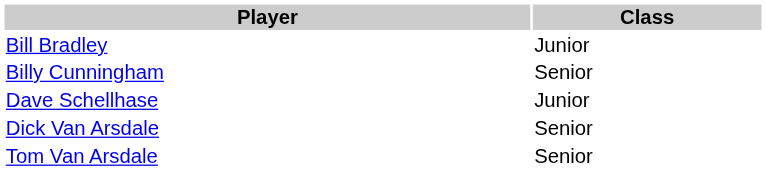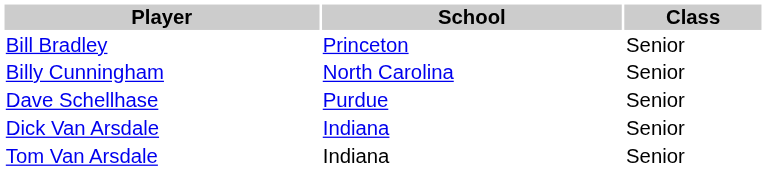+ column: School | Princeton | North Carolina | Purdue | Indiana | Indiana
Bill Bradley | Class: Junior -> Senior
Dave Schellhase | Class: Junior -> Senior
